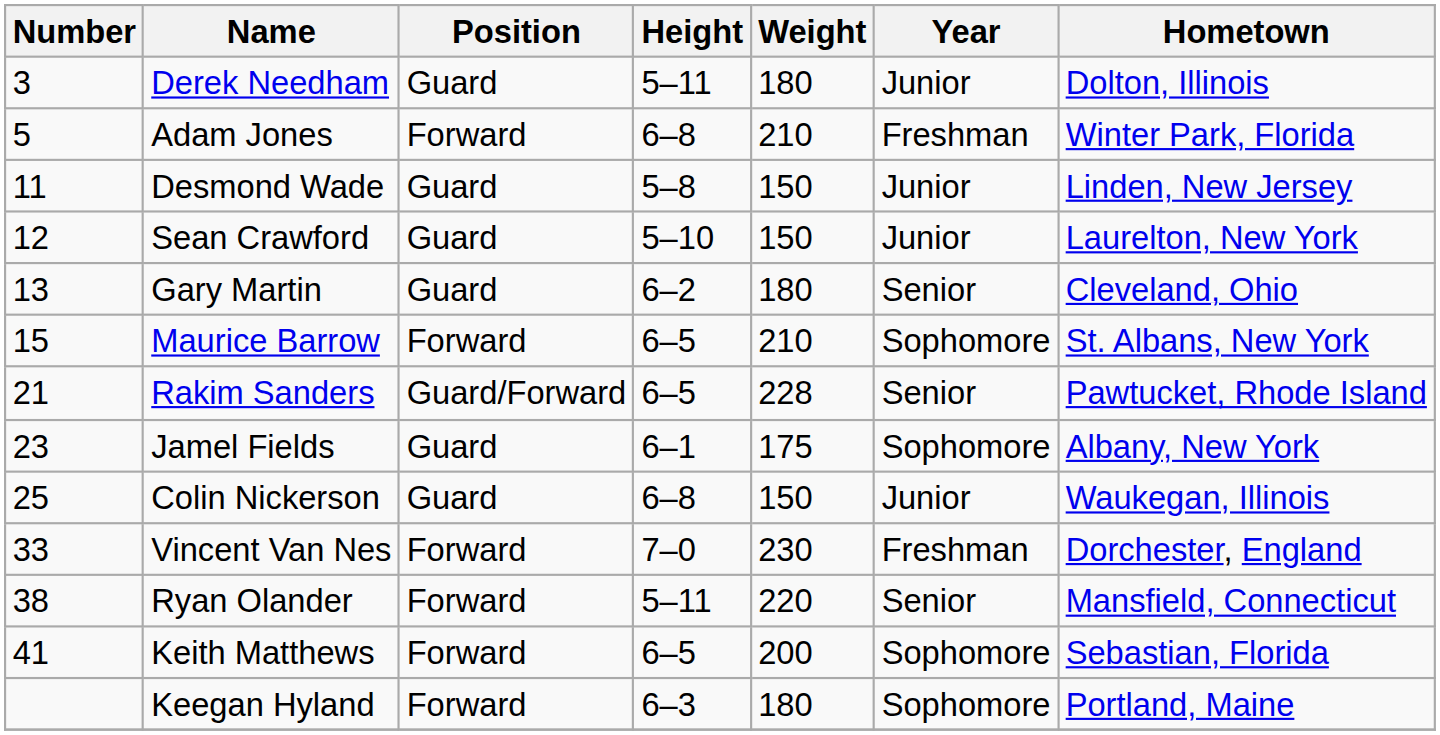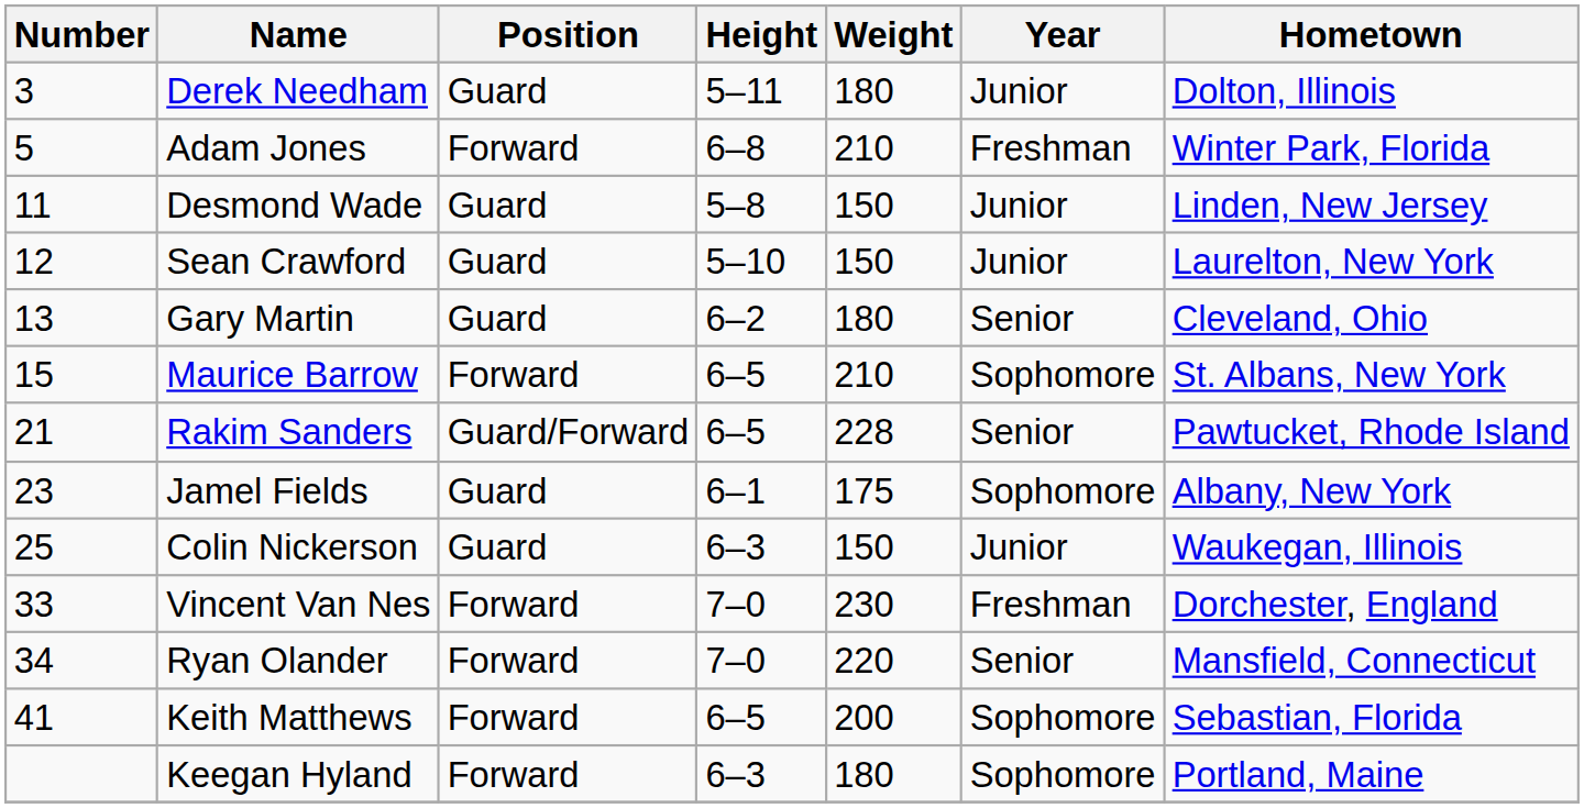Colin Nickerson | Height: 6–8 -> 6–3
Ryan Olander | Number: 38 -> 34
Ryan Olander | Height: 5–11 -> 7–0
